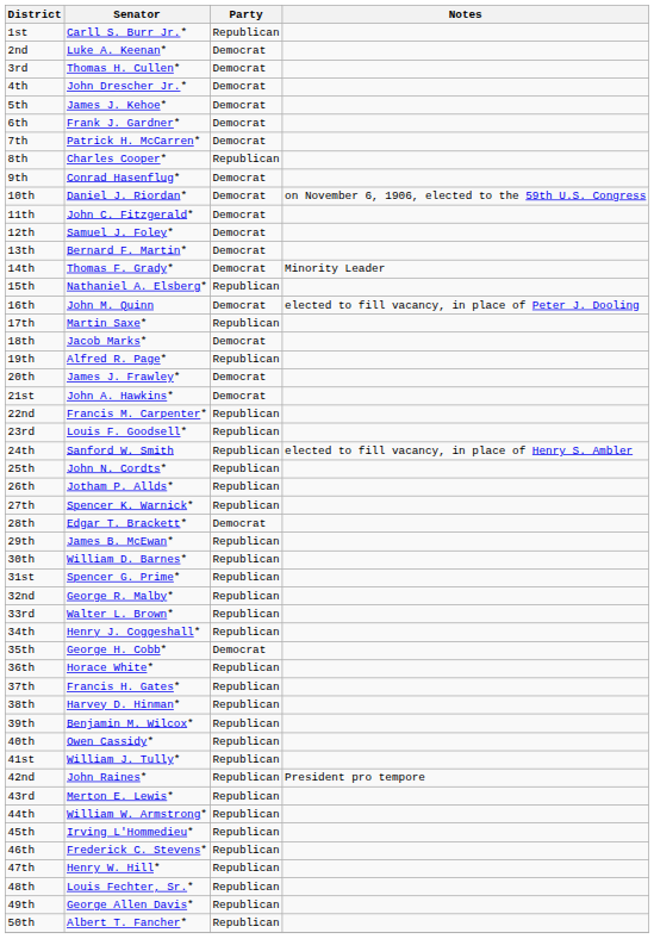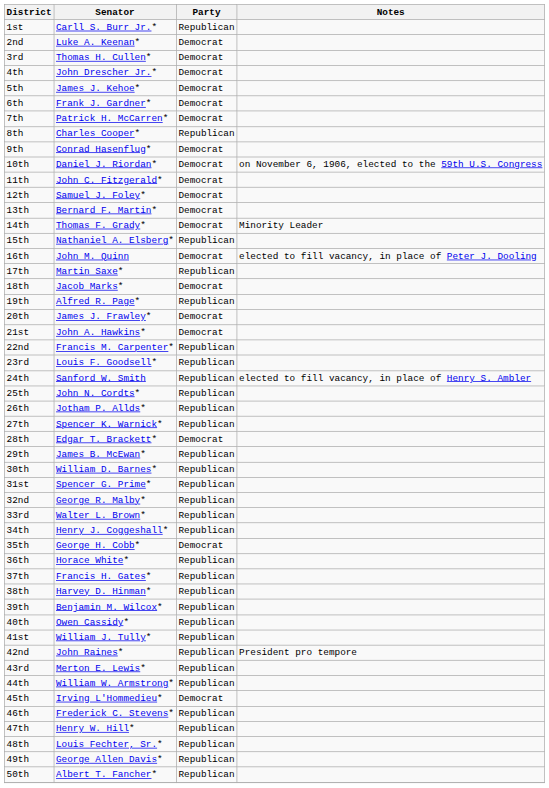45th | Party: Republican -> Democrat
